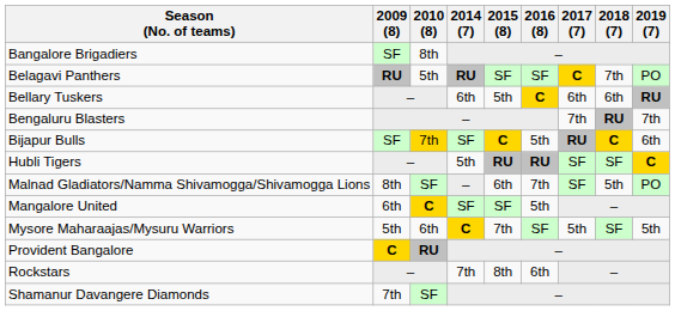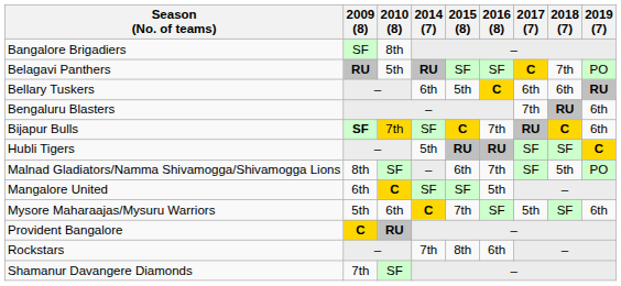Bengaluru Blasters | 2019 (7): 7th -> 6th
Bijapur Bulls | 2009 (8): normal -> bold
Bijapur Bulls | 2016 (8): 5th -> 7th
Mysore Maharaajas/Mysuru Warriors | 2019 (7): 5th -> 6th
